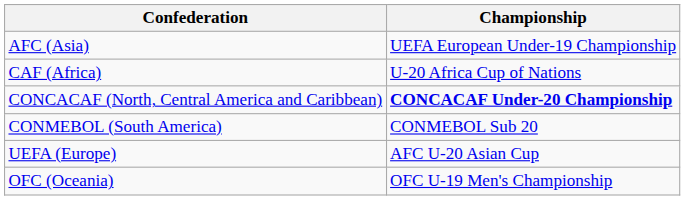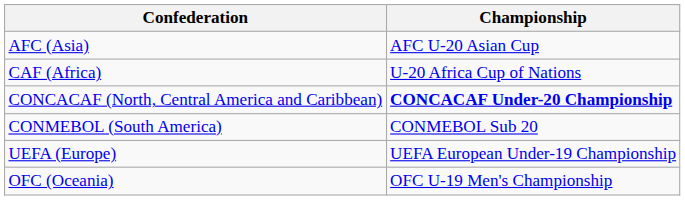AFC (Asia) | Championship: UEFA European Under-19 Championship -> AFC U-20 Asian Cup
UEFA (Europe) | Championship: AFC U-20 Asian Cup -> UEFA European Under-19 Championship
